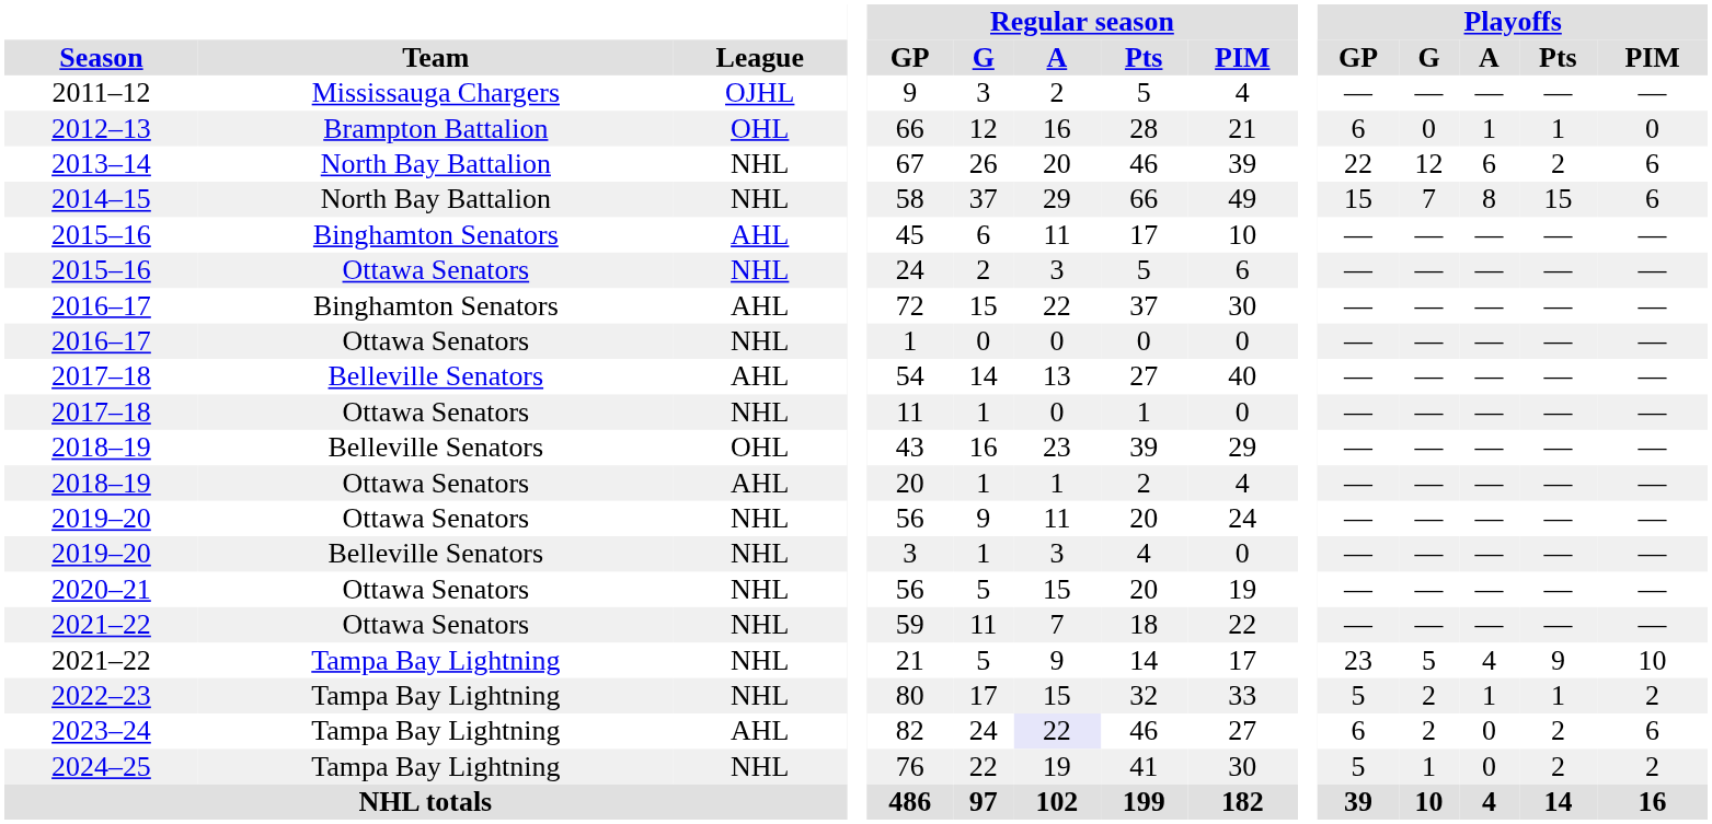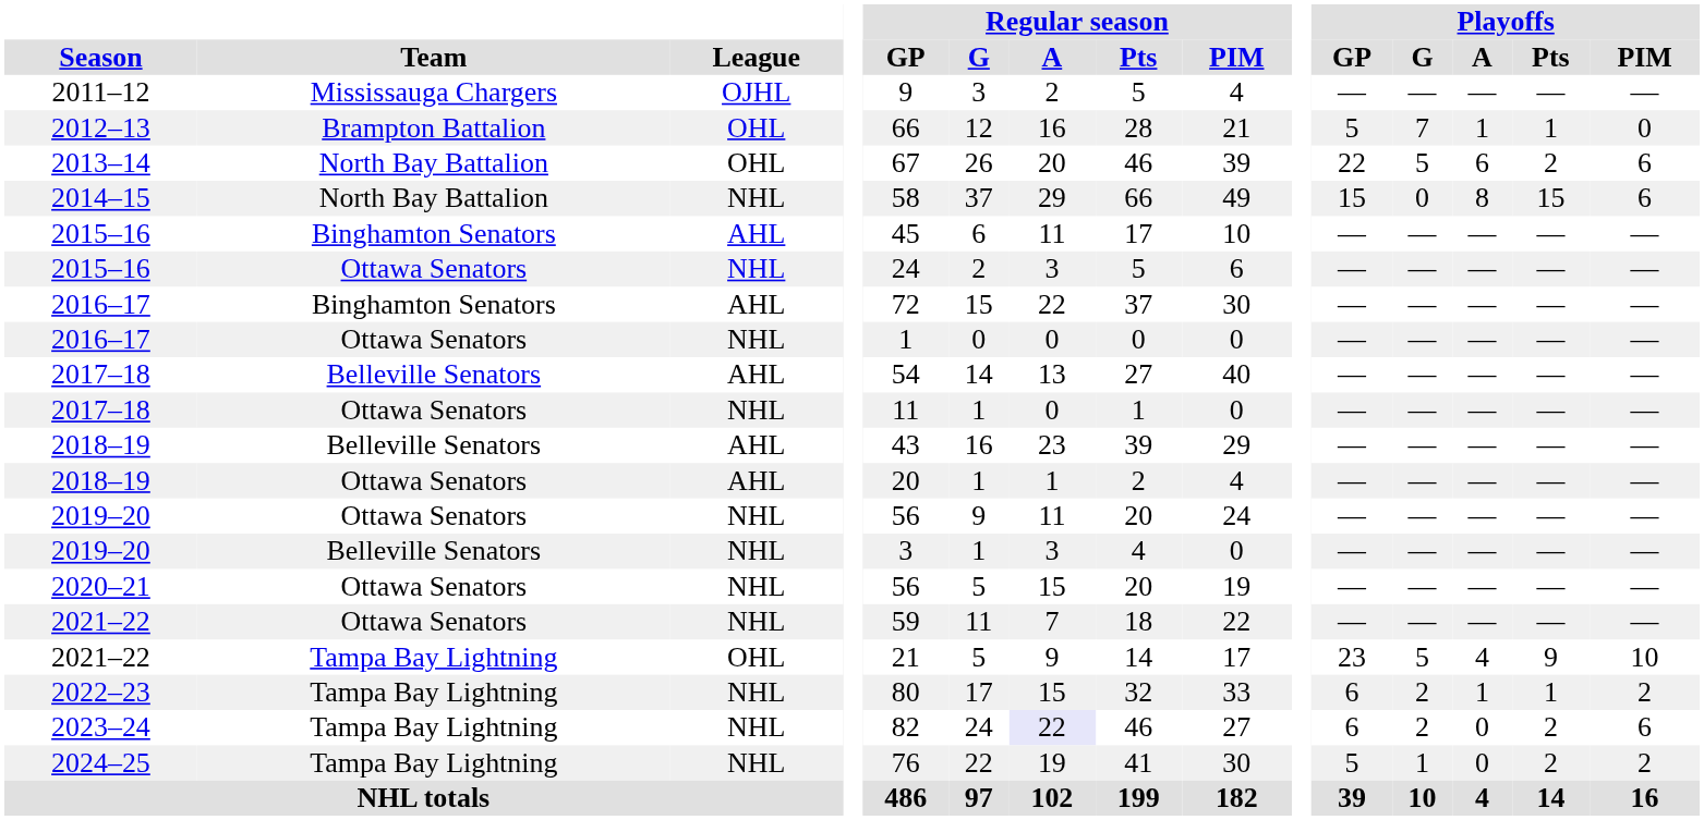2012–13 | Playoffs / GP: 6 -> 5
2012–13 | Playoffs / G: 0 -> 7
2013–14 | League: NHL -> OHL
2013–14 | Playoffs / G: 12 -> 5
2014–15 | Playoffs / G: 7 -> 0
2018–19 / Belleville Senators | League: OHL -> AHL
2021–22 / Tampa Bay Lightning | League: NHL -> OHL
2022–23 | Playoffs / GP: 5 -> 6
2023–24 | League: AHL -> NHL
